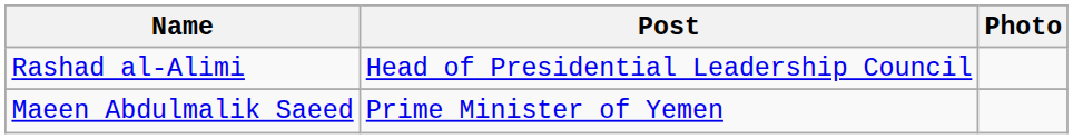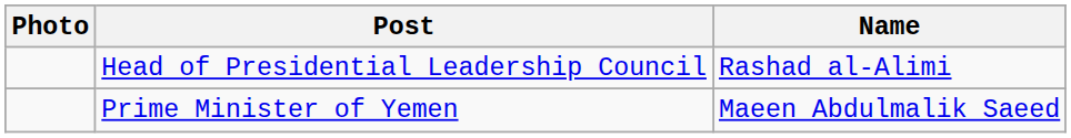columns swapped: Photo <-> Name
